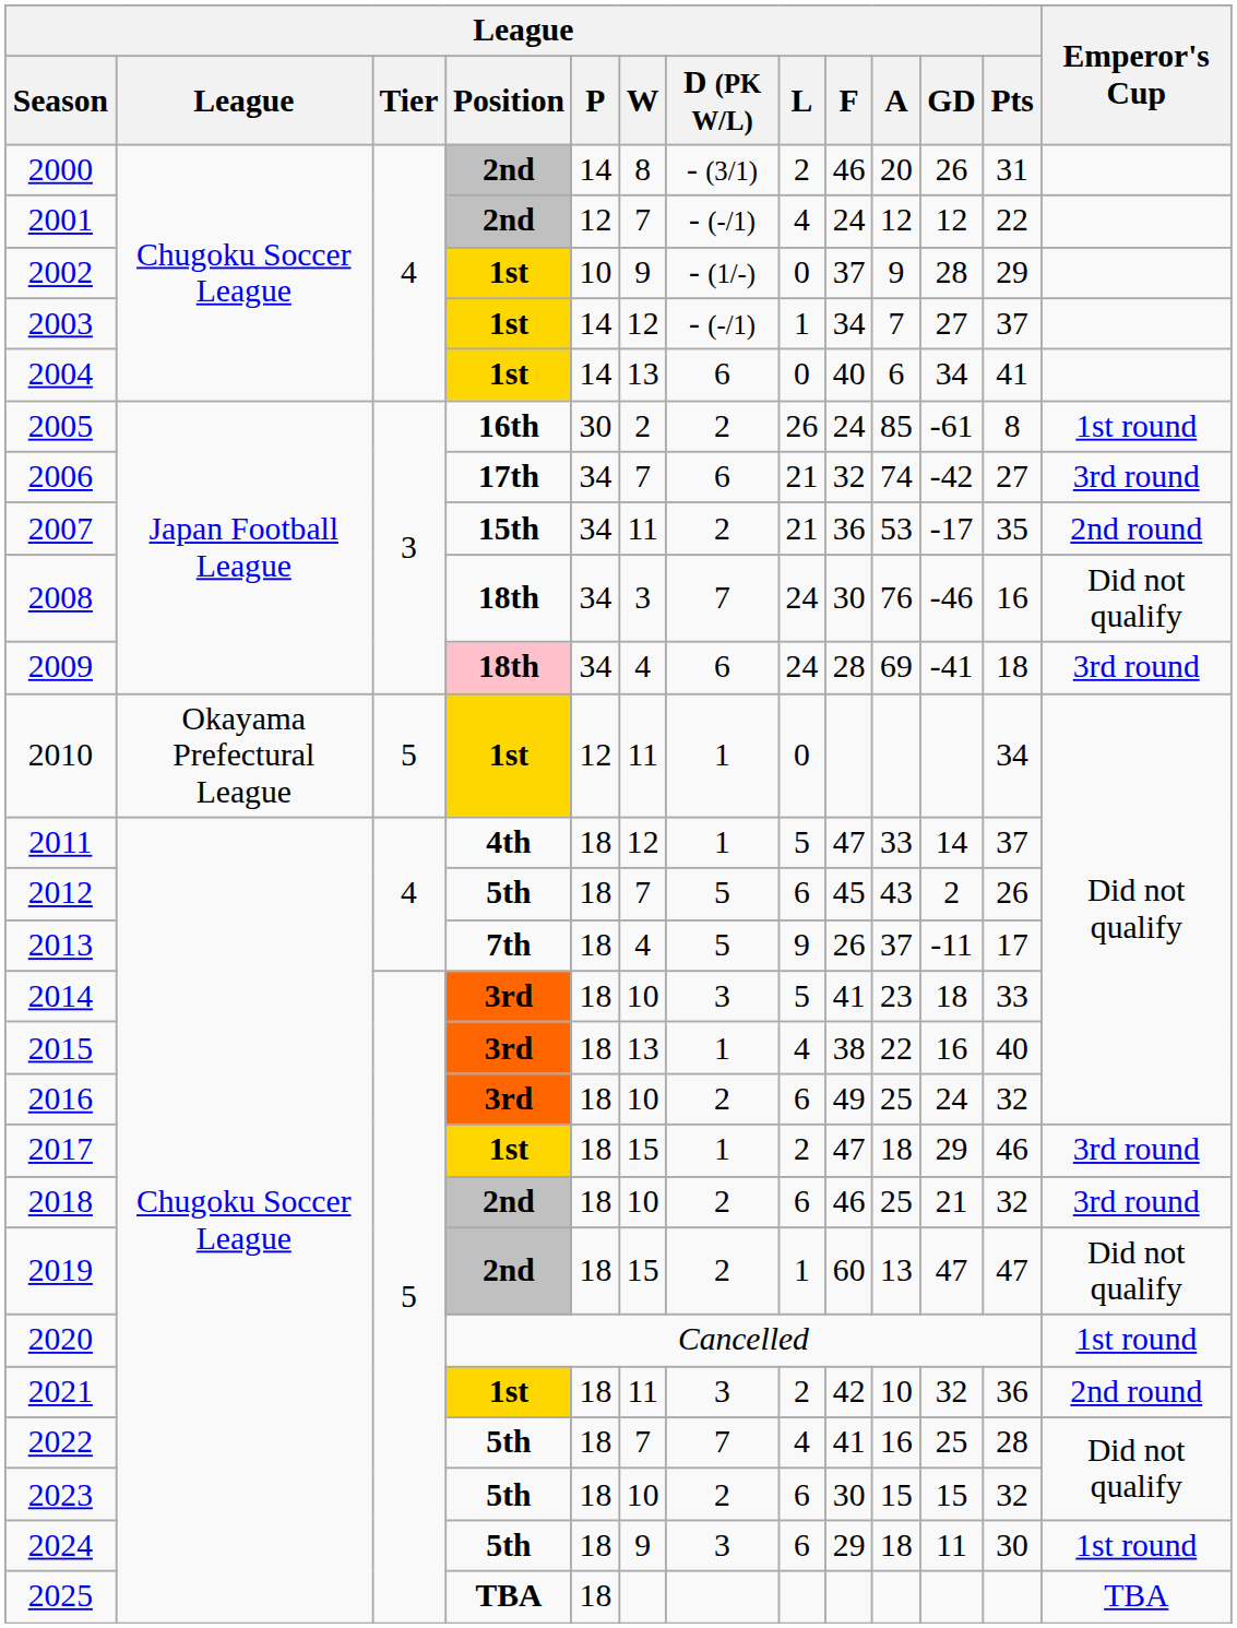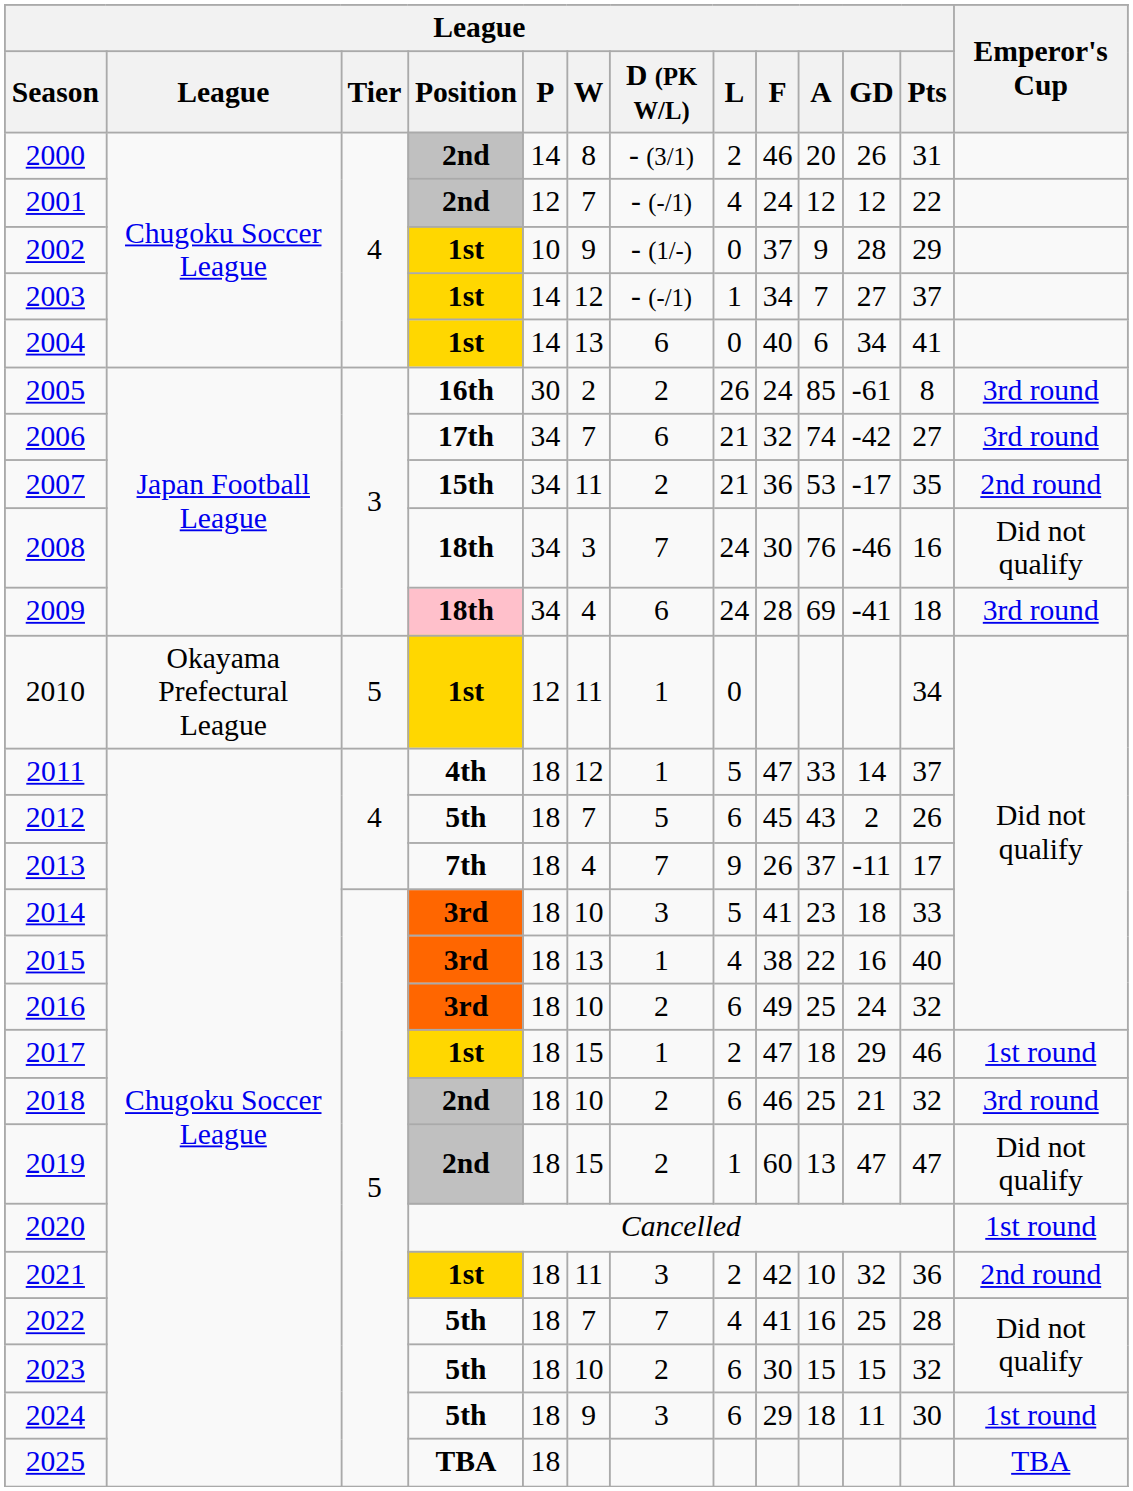2005 | Emperor's Cup: 1st round -> 3rd round
2013 | League / D (PK W/L): 5 -> 7
2017 | Emperor's Cup: 3rd round -> 1st round
